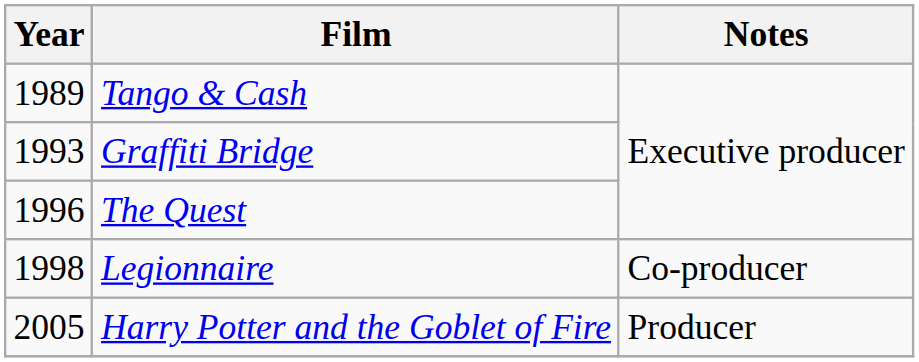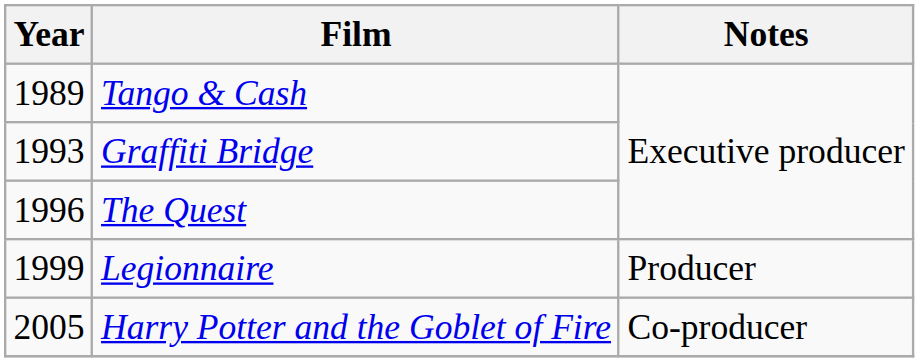Legionnaire | Year: 1998 -> 1999
Legionnaire | Notes: Co-producer -> Producer
Harry Potter and the Goblet of Fire | Notes: Producer -> Co-producer
